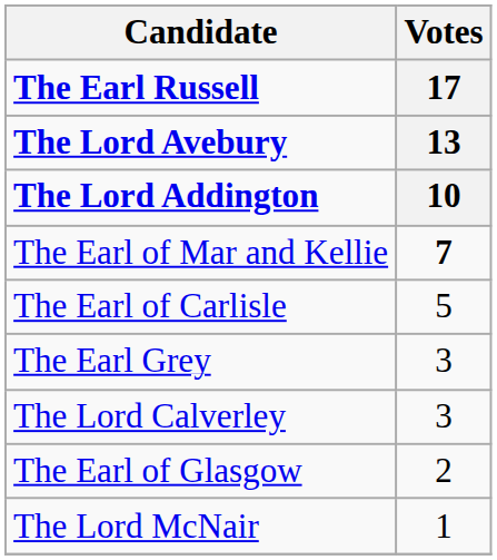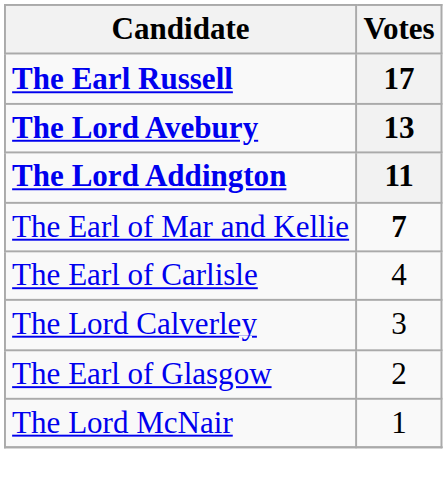The Lord Addington | Votes: 10 -> 11
The Earl of Carlisle | Votes: 5 -> 4
- row: The Earl Grey | 3
